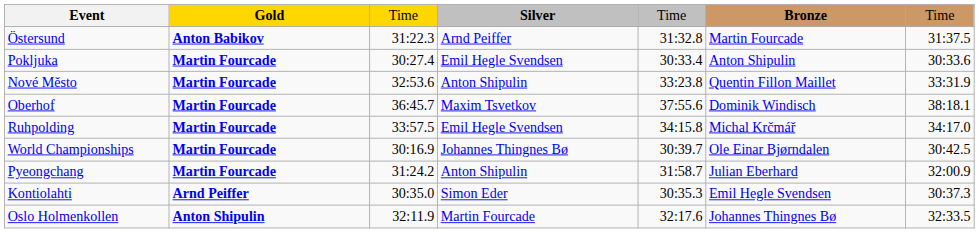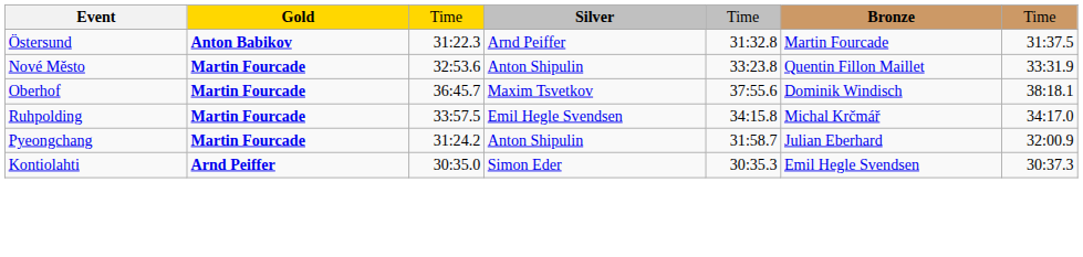- row: Pokljuka | Martin Fourcade | 30:27.4 | Emil Hegle Svendsen | 30:33.4 | Anton Shipulin | 30:33.6
- row: World Championships | Martin Fourcade | 30:16.9 | Johannes Thingnes Bø | 30:39.7 | Ole Einar Bjørndalen | 30:42.5
- row: Oslo Holmenkollen | Anton Shipulin | 32:11.9 | Martin Fourcade | 32:17.6 | Johannes Thingnes Bø | 32:33.5
